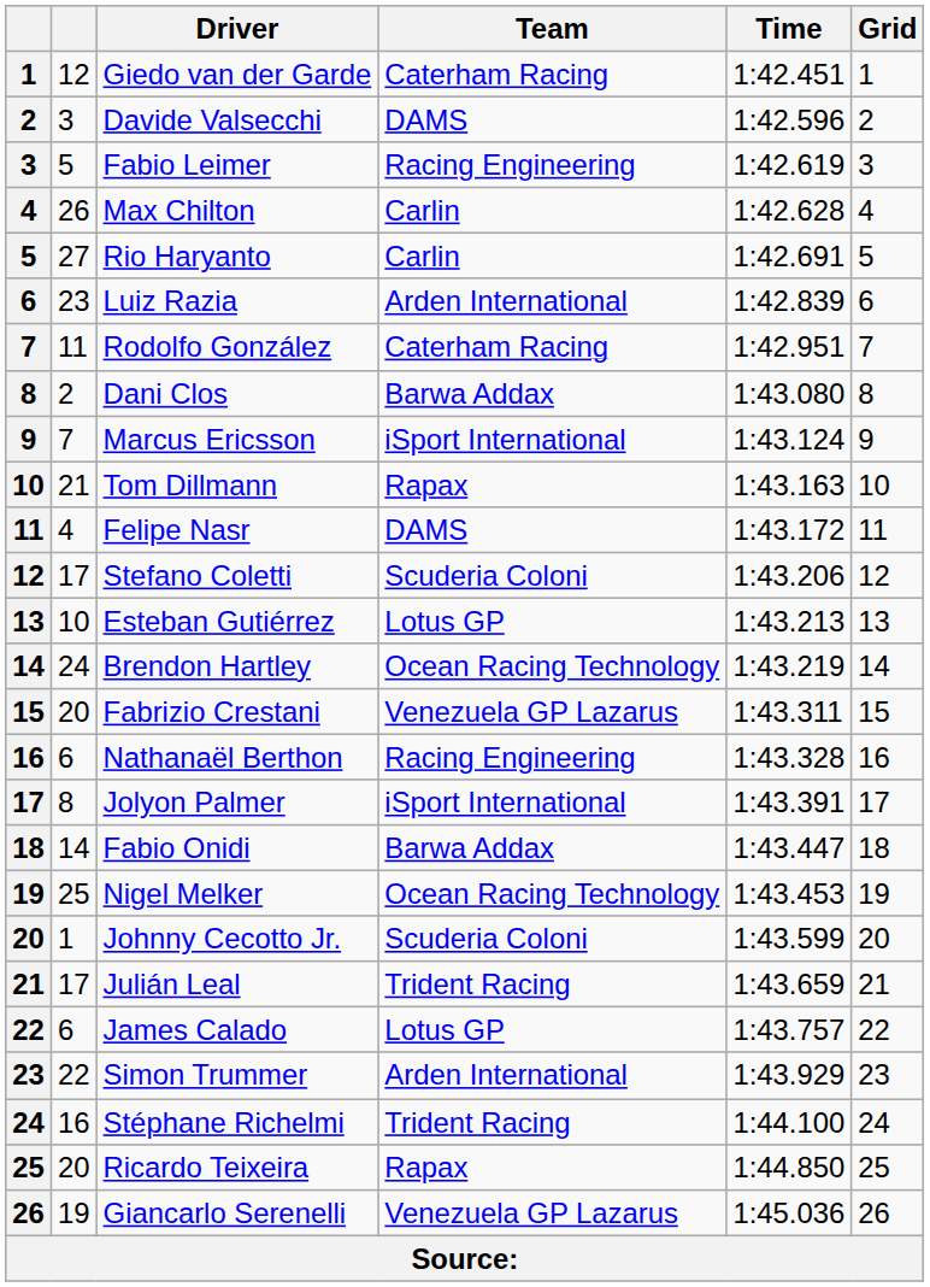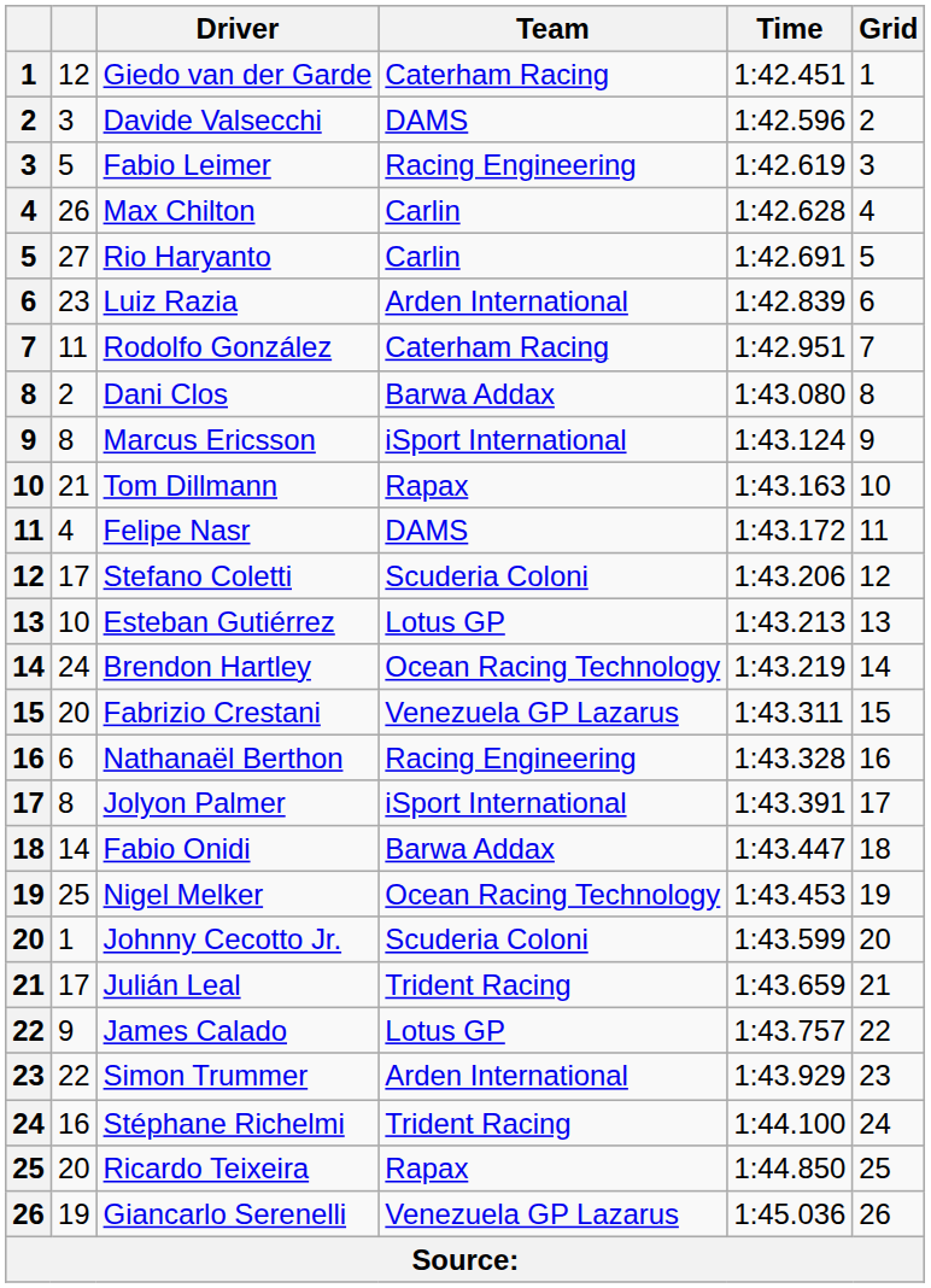Marcus Ericsson | column 2: 7 -> 8
James Calado | column 2: 6 -> 9
